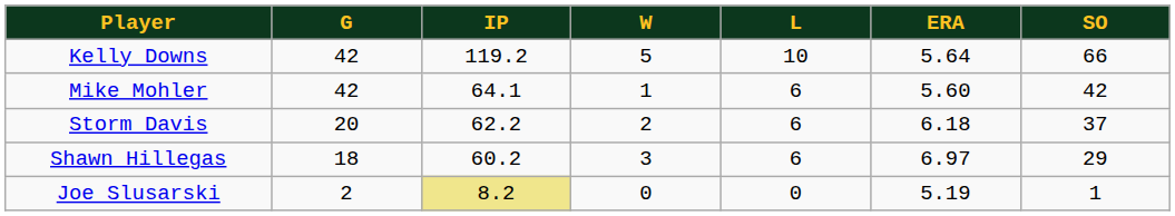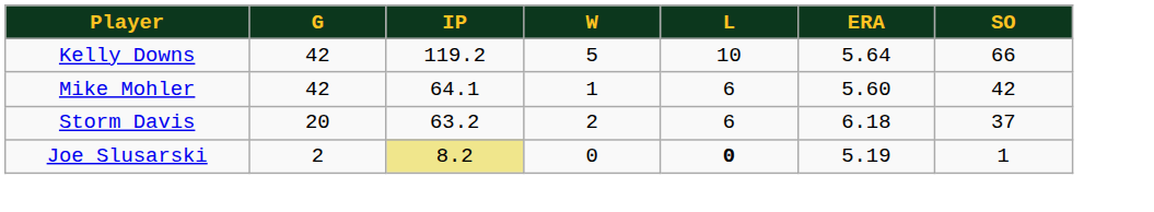Storm Davis | IP: 62.2 -> 63.2
- row: Shawn Hillegas | 18 | 60.2 | 3 | 6 | 6.97 | 29
Joe Slusarski | L: normal -> bold
